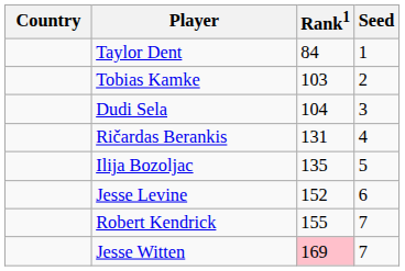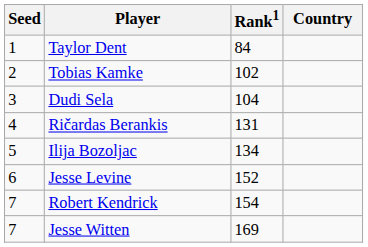columns swapped: Country <-> Seed
Tobias Kamke | Rank1: 103 -> 102
Ilija Bozoljac | Rank1: 135 -> 134
Robert Kendrick | Rank1: 155 -> 154
Jesse Witten | Rank1: pink background -> no background
